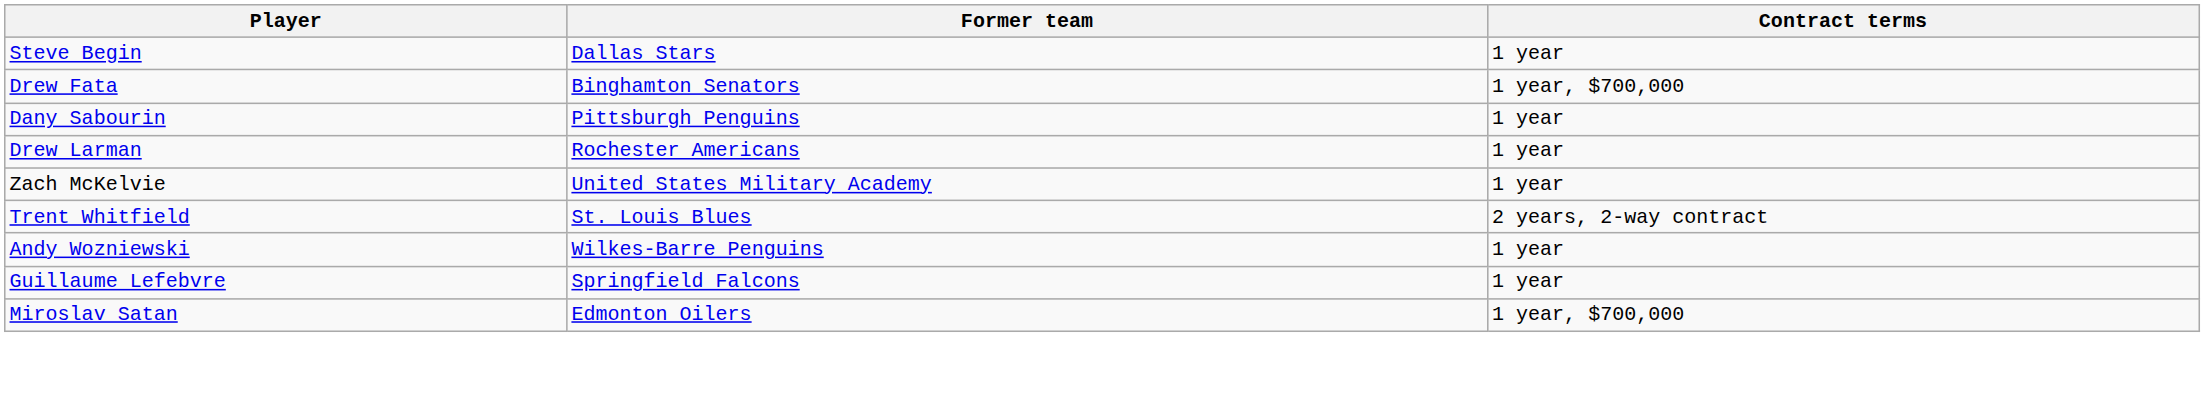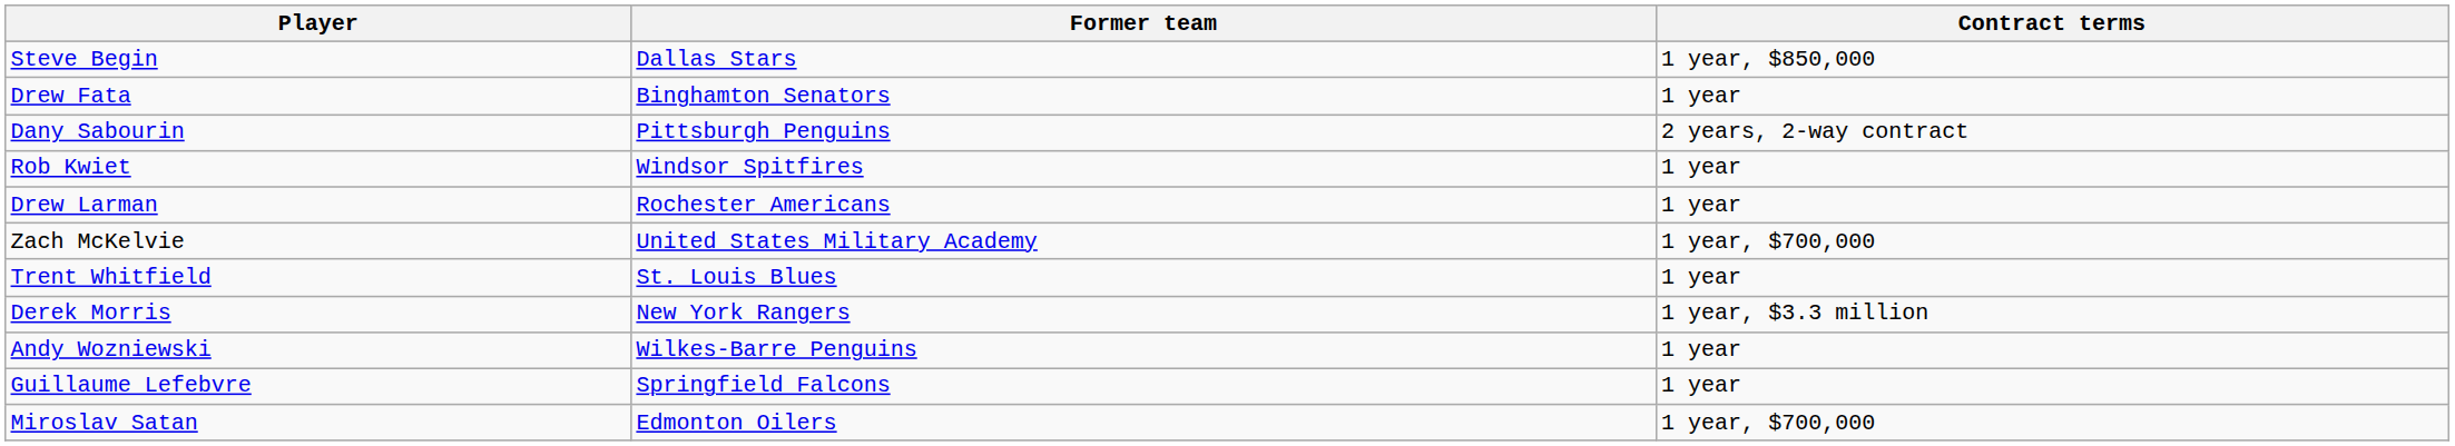Steve Begin | Contract terms: 1 year -> 1 year, $850,000
Drew Fata | Contract terms: 1 year, $700,000 -> 1 year
Dany Sabourin | Contract terms: 1 year -> 2 years, 2-way contract
+ row: Rob Kwiet | Windsor Spitfires | 1 year
Zach McKelvie | Contract terms: 1 year -> 1 year, $700,000
Trent Whitfield | Contract terms: 2 years, 2-way contract -> 1 year
+ row: Derek Morris | New York Rangers | 1 year, $3.3 million
